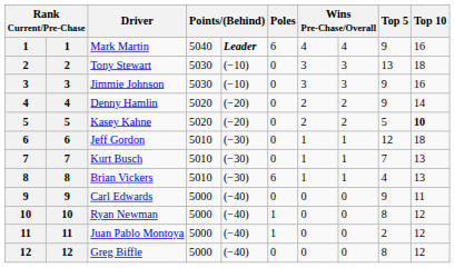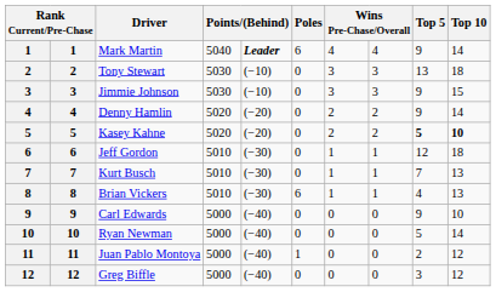Mark Martin | Top 10: 16 -> 14
Jimmie Johnson | Top 10: 16 -> 15
Kasey Kahne | Top 5: normal -> bold
Carl Edwards | Top 10: 11 -> 10
Ryan Newman | Poles: 1 -> 0
Ryan Newman | Top 5: 8 -> 5
Ryan Newman | Top 10: 12 -> 14
Greg Biffle | Top 5: 8 -> 3
